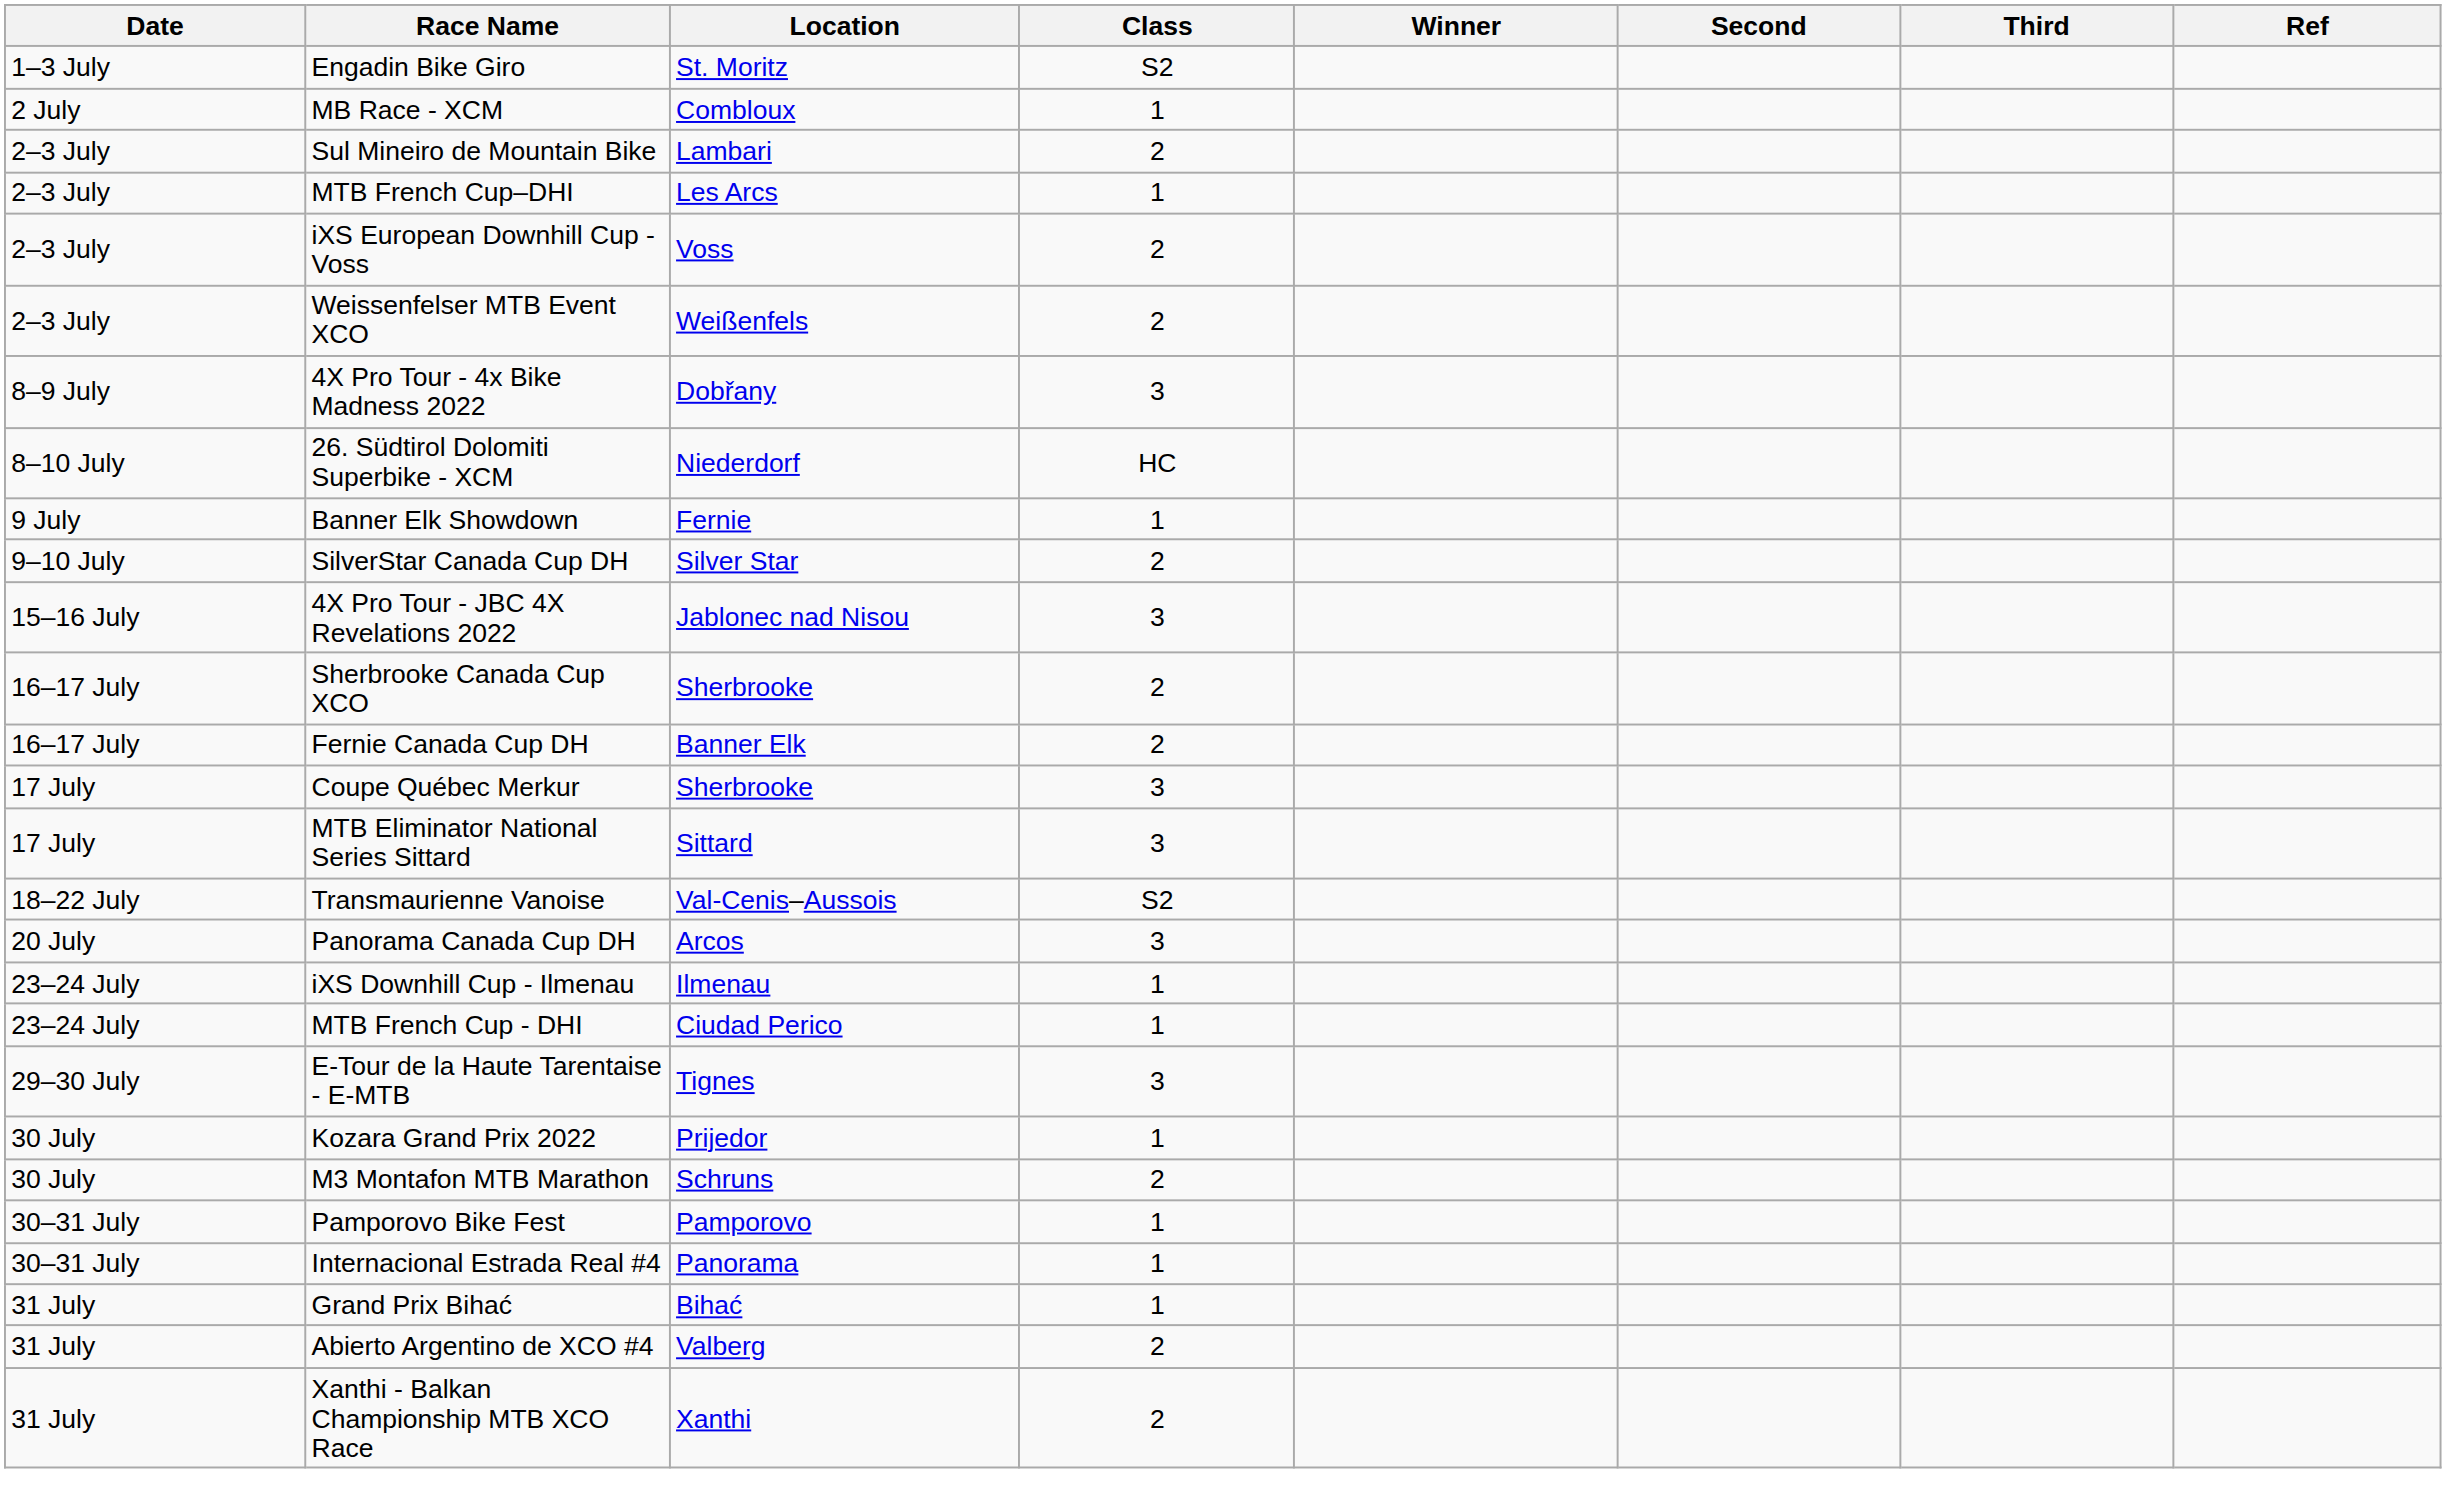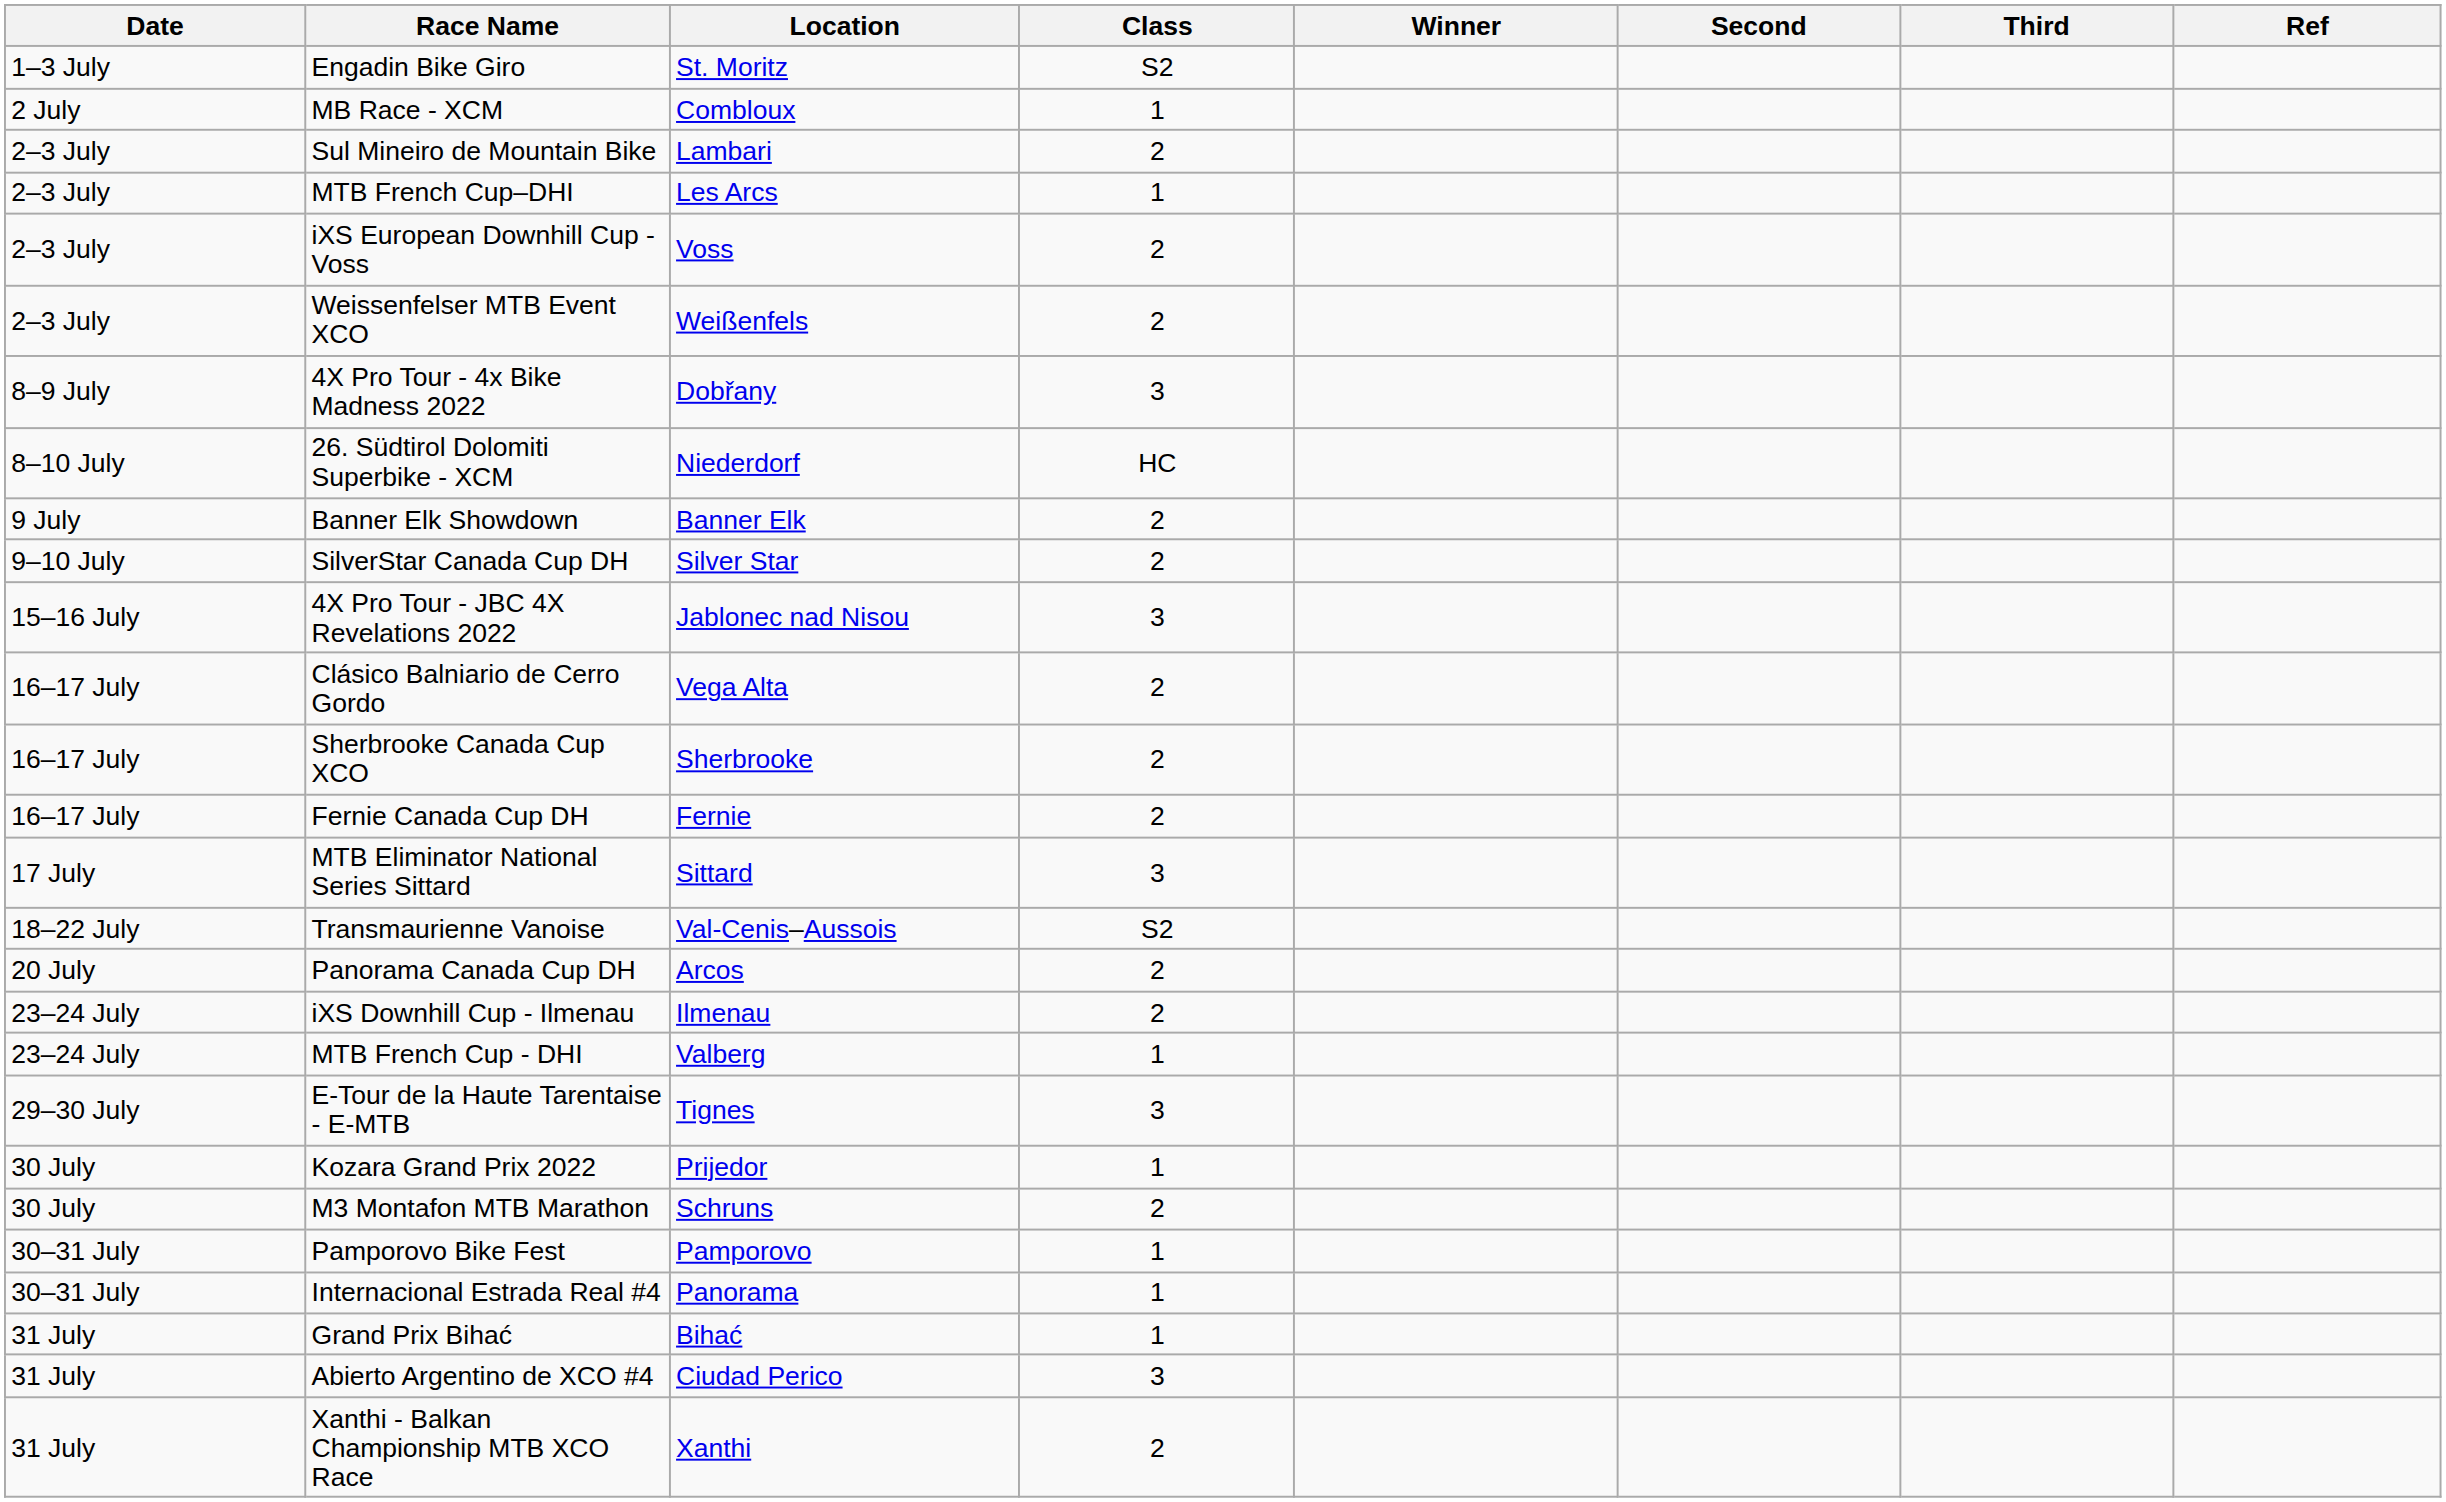Banner Elk Showdown | Location: Fernie -> Banner Elk
Banner Elk Showdown | Class: 1 -> 2
+ row: 16–17 July | Clásico Balniario de Cerro Gordo | Vega Alta | 2
Fernie Canada Cup DH | Location: Banner Elk -> Fernie
- row: 17 July | Coupe Québec Merkur | Sherbrooke | 3
Panorama Canada Cup DH | Class: 3 -> 2
iXS Downhill Cup - Ilmenau | Class: 1 -> 2
MTB French Cup - DHI | Location: Ciudad Perico -> Valberg
Abierto Argentino de XCO #4 | Location: Valberg -> Ciudad Perico
Abierto Argentino de XCO #4 | Class: 2 -> 3
